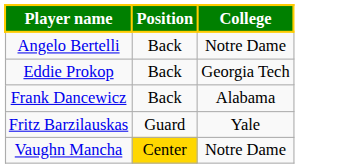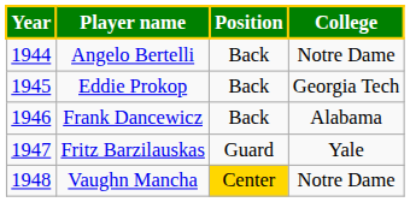+ column: Year | 1944 | 1945 | 1946 | 1947 | 1948
